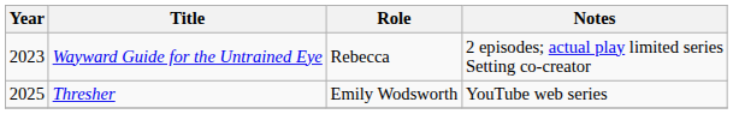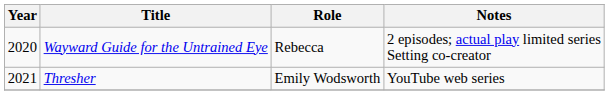Wayward Guide for the Untrained Eye | Year: 2023 -> 2020
Thresher | Year: 2025 -> 2021
